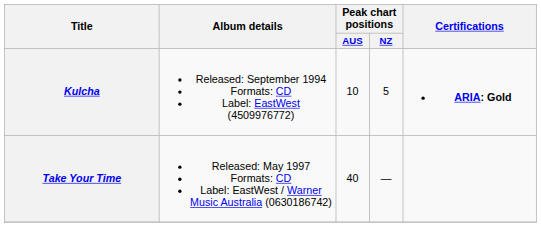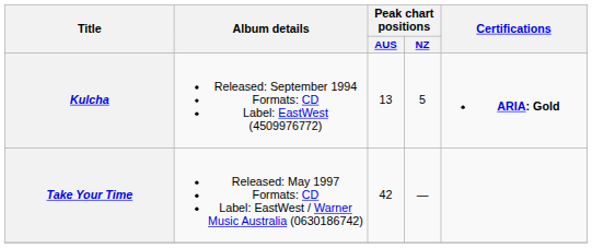Kulcha | Peak chart positions / AUS: 10 -> 13
Take Your Time | Peak chart positions / AUS: 40 -> 42
